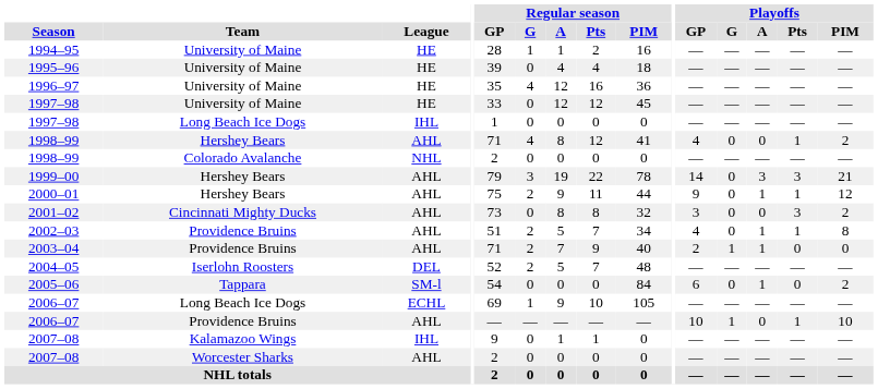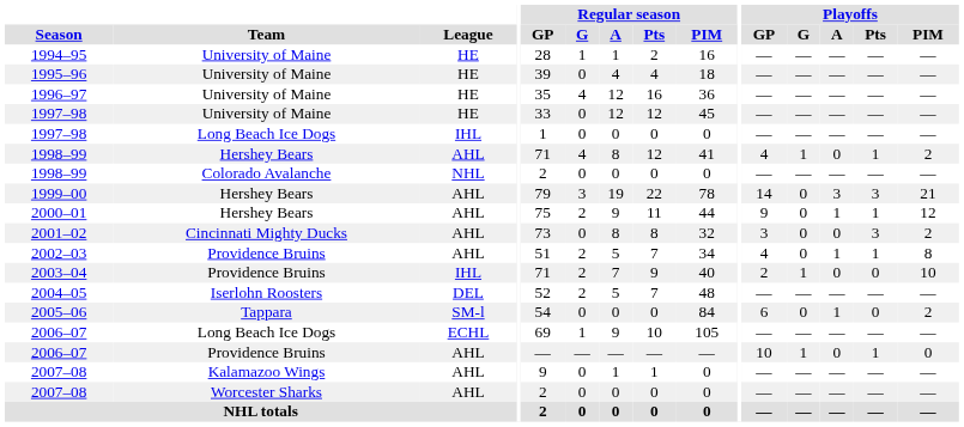1998–99 / Hershey Bears | Playoffs / G: 0 -> 1
2003–04 | League: AHL -> IHL
2003–04 | Playoffs / A: 1 -> 0
2003–04 | Playoffs / PIM: 0 -> 10
2006–07 / Providence Bruins | Playoffs / PIM: 10 -> 0
2007–08 / Kalamazoo Wings | League: IHL -> AHL
